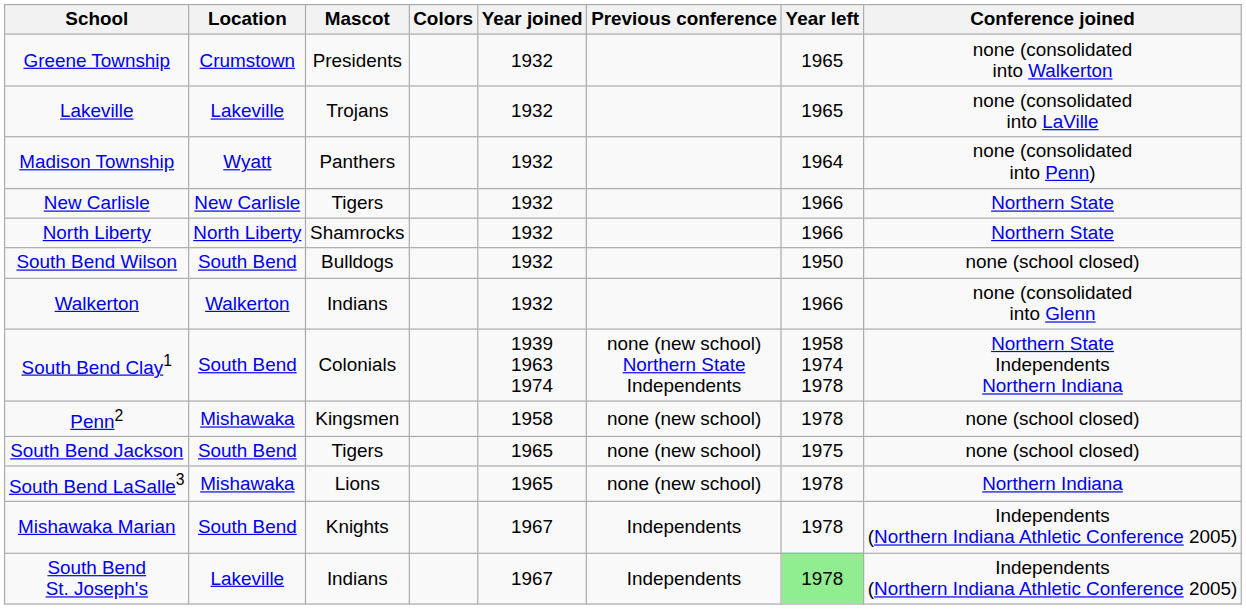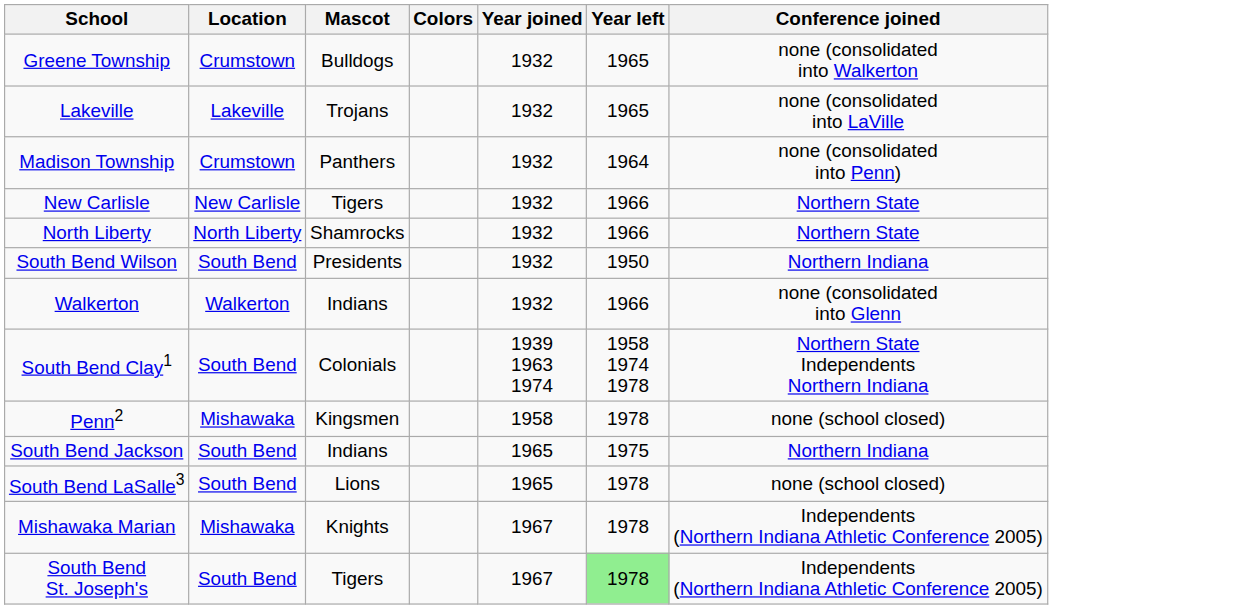- column: Previous conference | none (new school) Northern State Independents | none (new school) | none (new school) | none (new school) | Independents | Independents
Greene Township | Mascot: Presidents -> Bulldogs
Madison Township | Location: Wyatt -> Crumstown
South Bend Wilson | Mascot: Bulldogs -> Presidents
South Bend Wilson | Conference joined: none (school closed) -> Northern Indiana
South Bend Jackson | Mascot: Tigers -> Indians
South Bend Jackson | Conference joined: none (school closed) -> Northern Indiana
South Bend LaSalle3 | Location: Mishawaka -> South Bend
South Bend LaSalle3 | Conference joined: Northern Indiana -> none (school closed)
Mishawaka Marian | Location: South Bend -> Mishawaka
South Bend St. Joseph's | Location: Lakeville -> South Bend
South Bend St. Joseph's | Mascot: Indians -> Tigers
